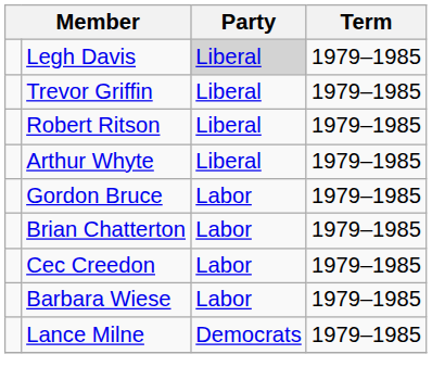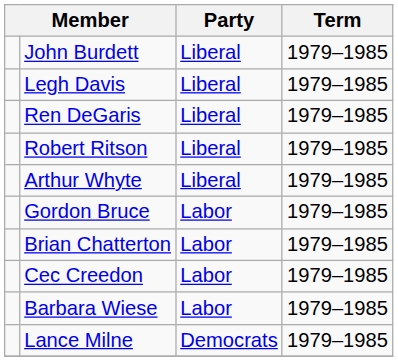+ row: John Burdett | Liberal | 1979–1985
Legh Davis | Party: lightgrey background -> no background
+ row: Ren DeGaris | Liberal | 1979–1985
- row: Trevor Griffin | Liberal | 1979–1985
